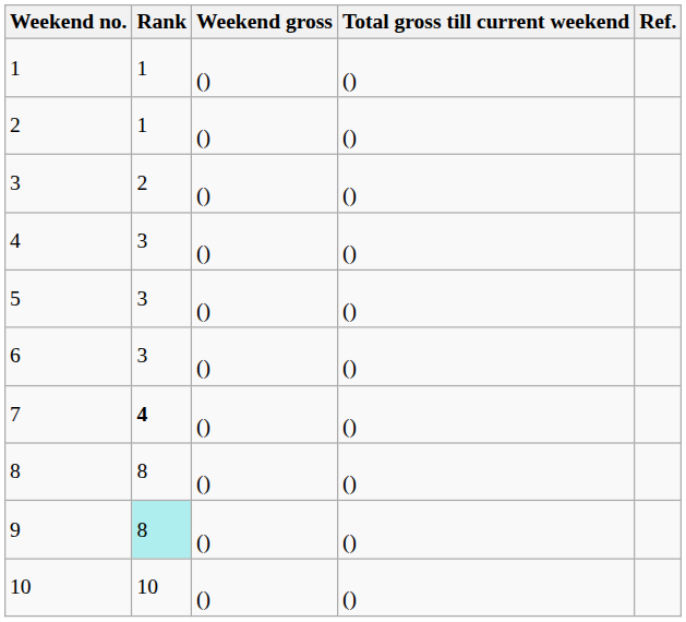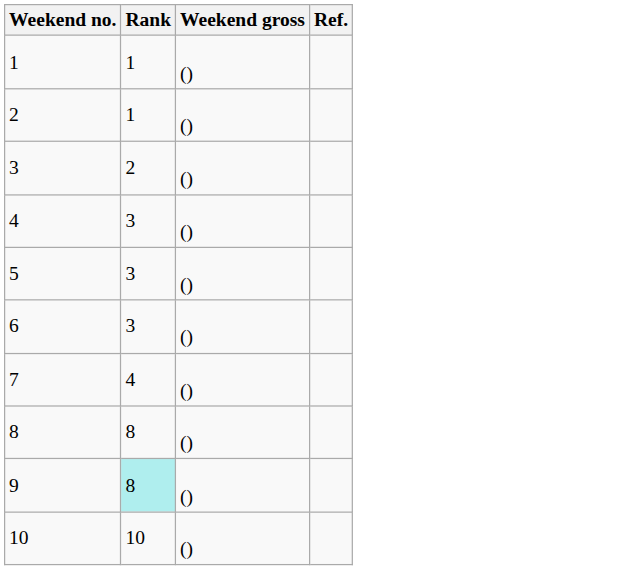- column: Total gross till current weekend | () | () | () | () | () | () | () | () | () | ()
7 | Rank: bold -> normal
